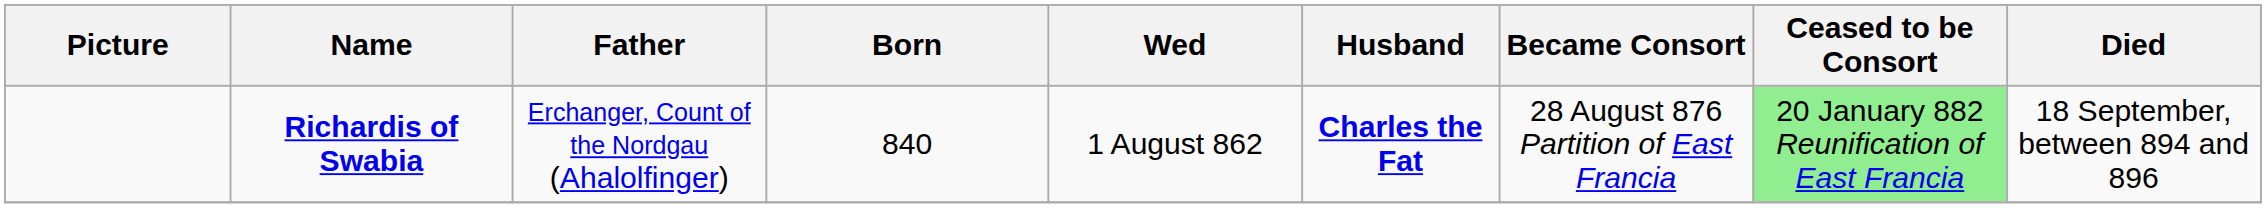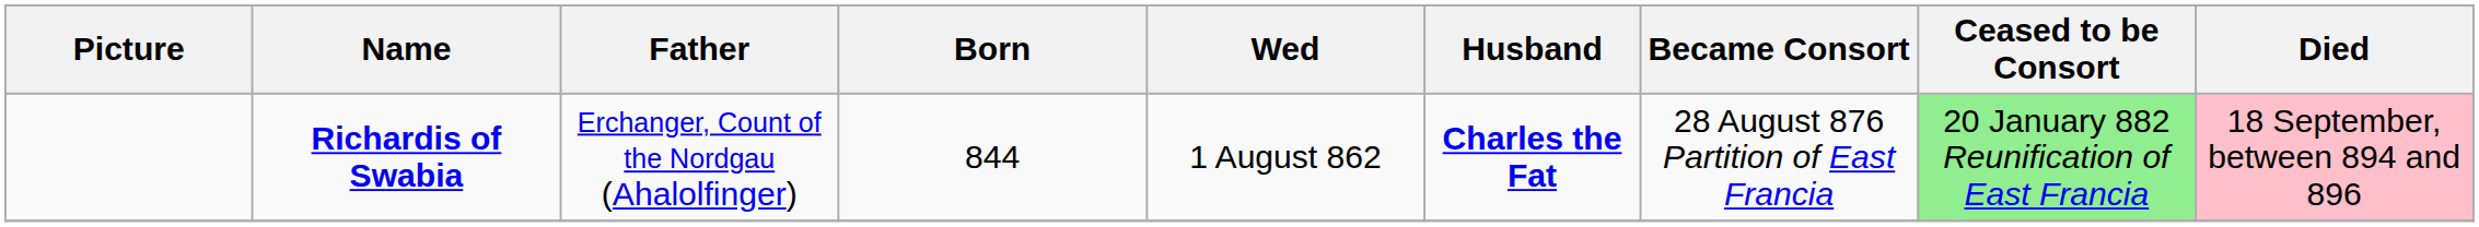Richardis of Swabia | Born: 840 -> 844
Richardis of Swabia | Died: no background -> pink background
